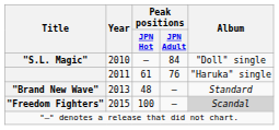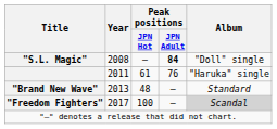"S.L. Magic" | Year: 2010 -> 2008
"S.L. Magic" | Peak positions / JPN Adult: normal -> bold
"Freedom Fighters" | Year: 2015 -> 2017
